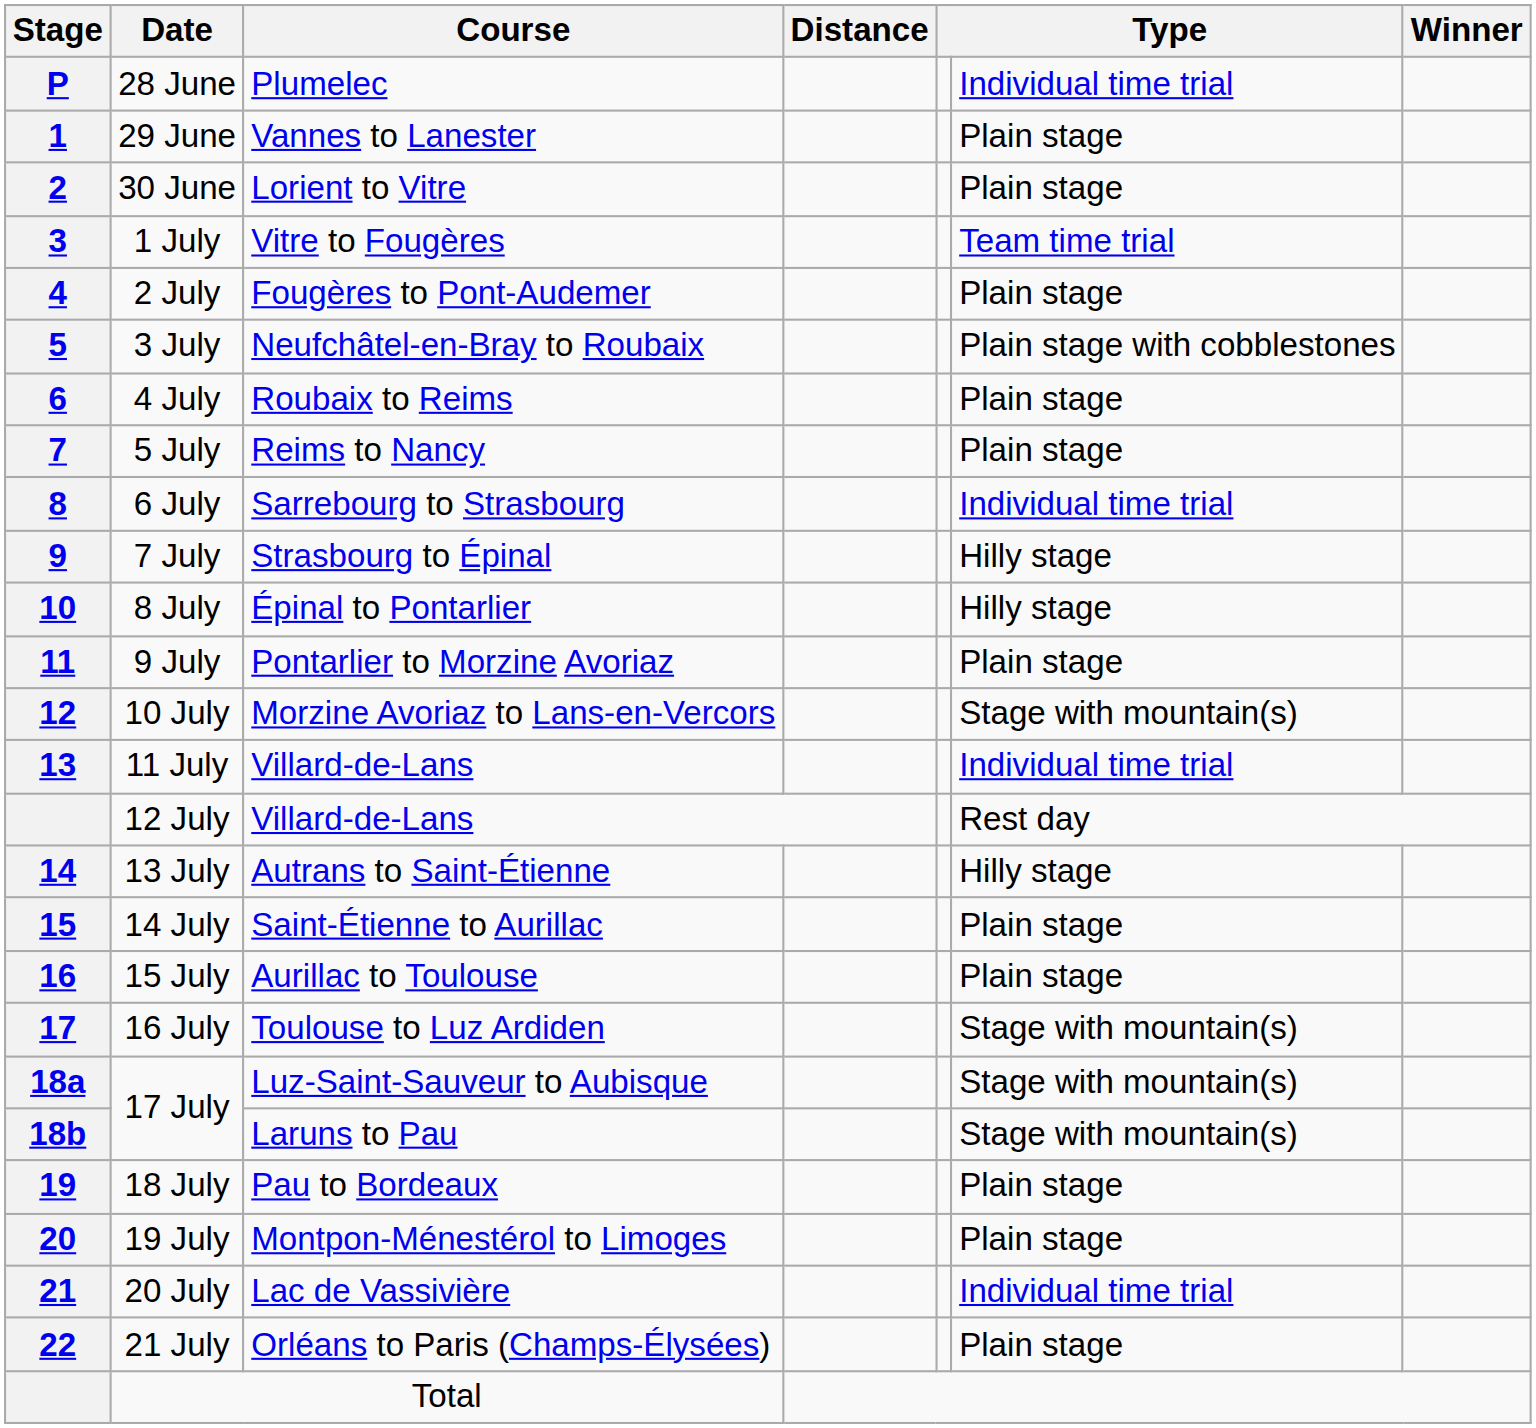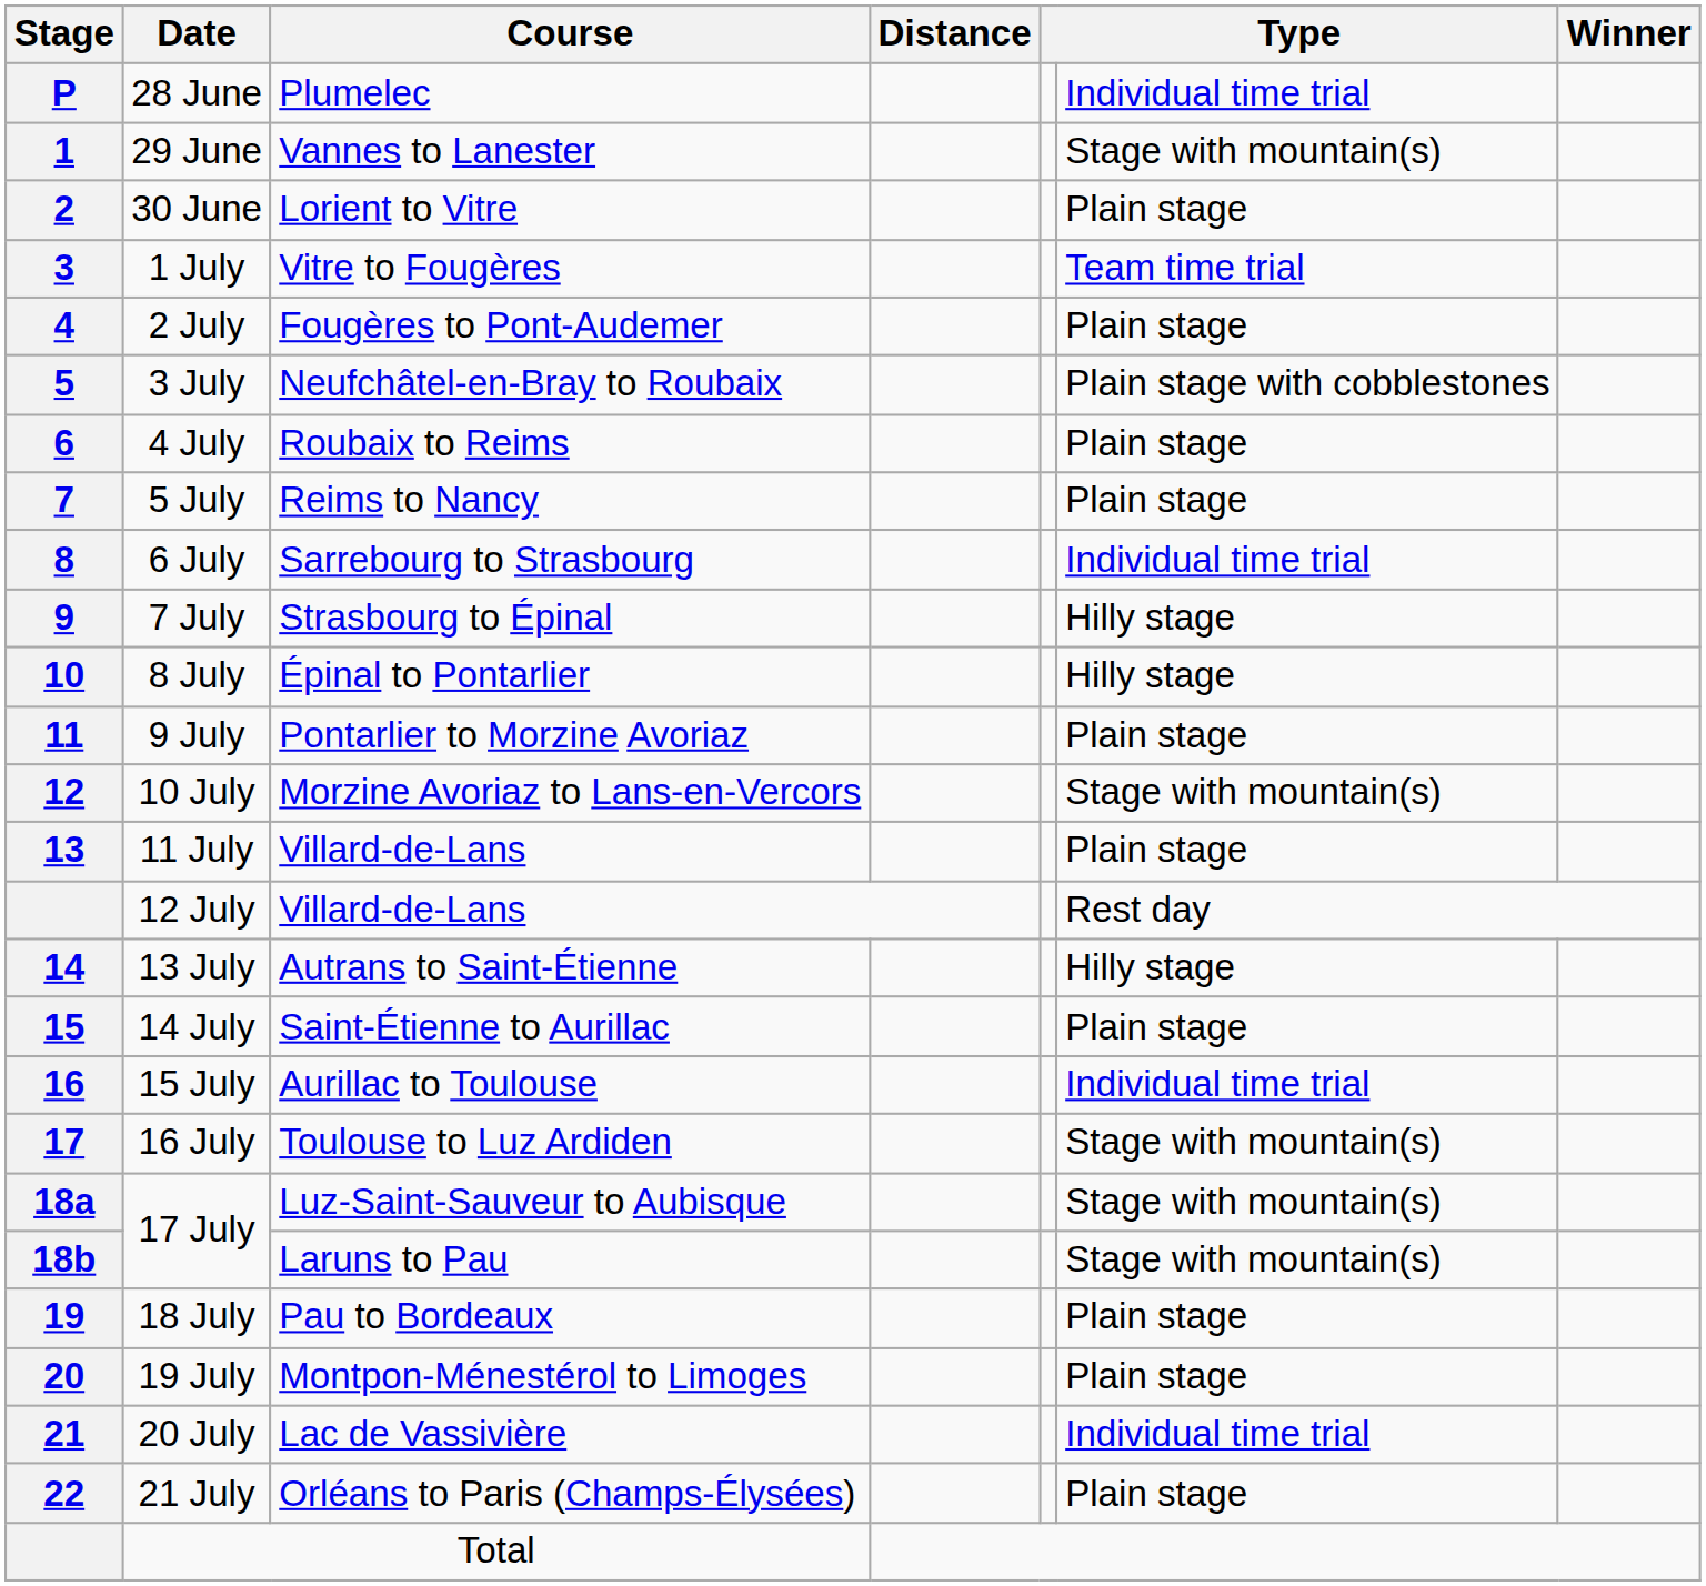29 June | column 6: Plain stage -> Stage with mountain(s)
11 July | column 6: Individual time trial -> Plain stage
15 July | column 6: Plain stage -> Individual time trial
